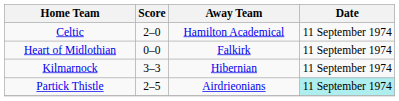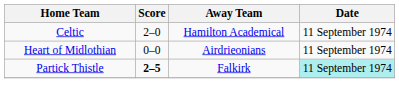Heart of Midlothian | Away Team: Falkirk -> Airdrieonians
- row: Kilmarnock | 3–3 | Hibernian | 11 September 1974
Partick Thistle | Score: normal -> bold
Partick Thistle | Away Team: Airdrieonians -> Falkirk
